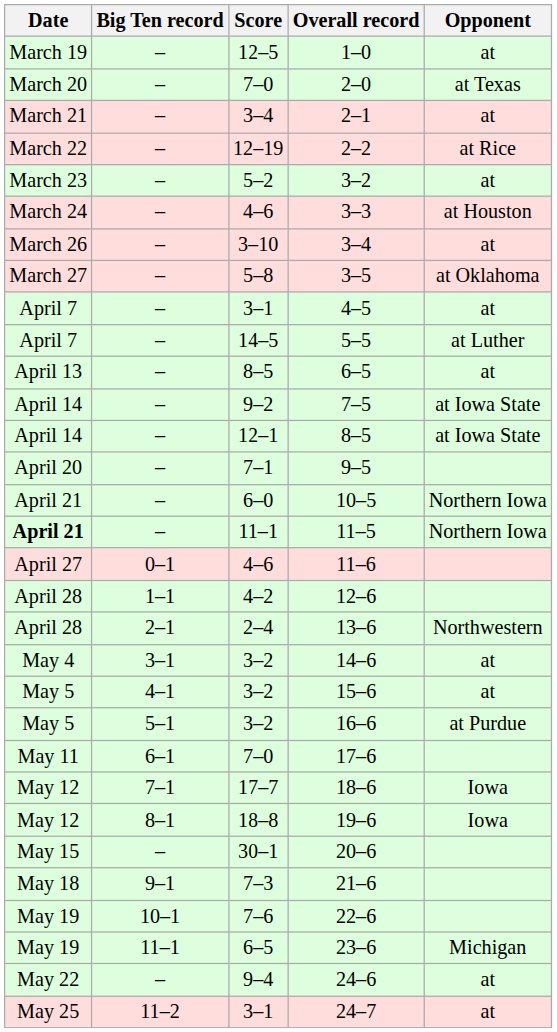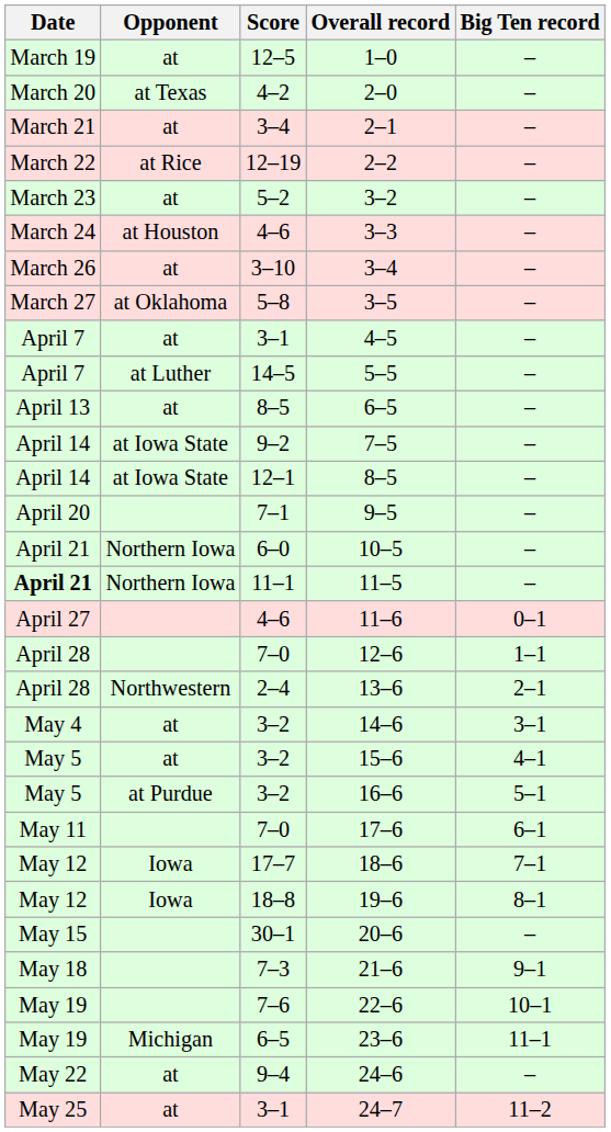columns swapped: Opponent <-> Big Ten record
2–0 | Score: 7–0 -> 4–2
12–6 | Score: 4–2 -> 7–0
